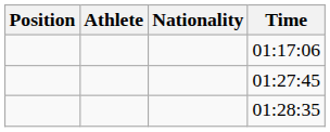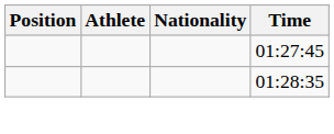- row: 01:17:06
